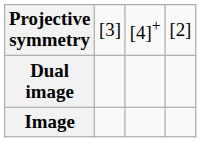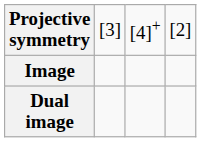rows swapped: Image <-> Dual image
